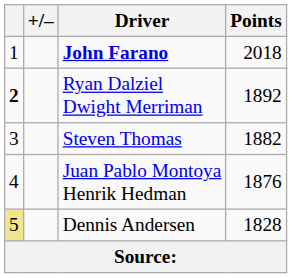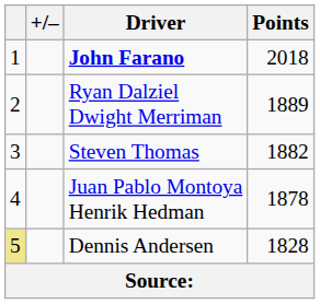Ryan Dalziel Dwight Merriman | column 1: bold -> normal
Ryan Dalziel Dwight Merriman | Points: 1892 -> 1889
Juan Pablo Montoya Henrik Hedman | Points: 1876 -> 1878
